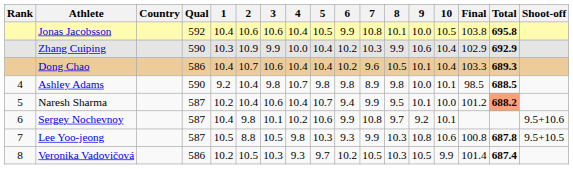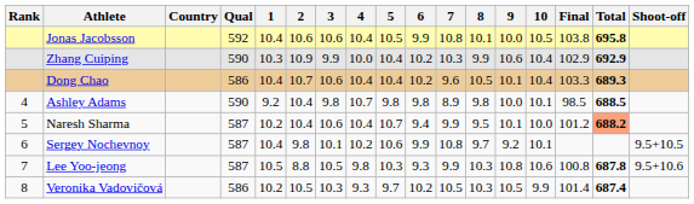Sergey Nochevnoy | Shoot-off: 9.5+10.6 -> 9.5+10.5
Lee Yoo-jeong | Shoot-off: 9.5+10.5 -> 9.5+10.6
